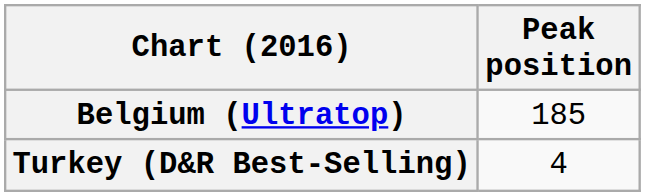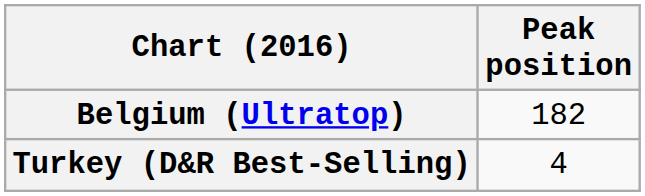Belgium (Ultratop) | Peak position: 185 -> 182
